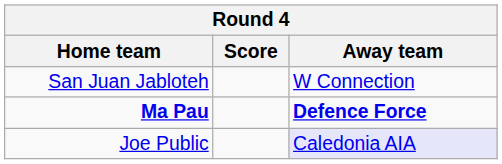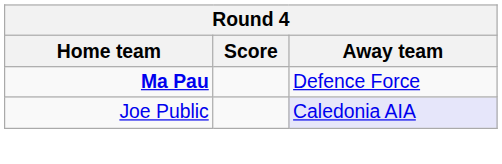- row: San Juan Jabloteh | W Connection
Ma Pau | Away team: bold -> normal
